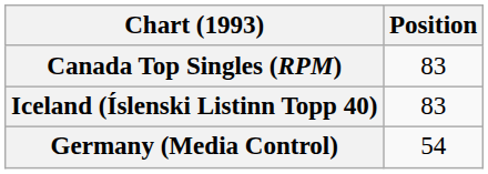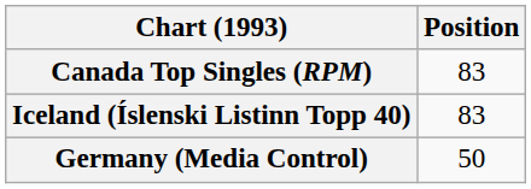Germany (Media Control) | Position: 54 -> 50
